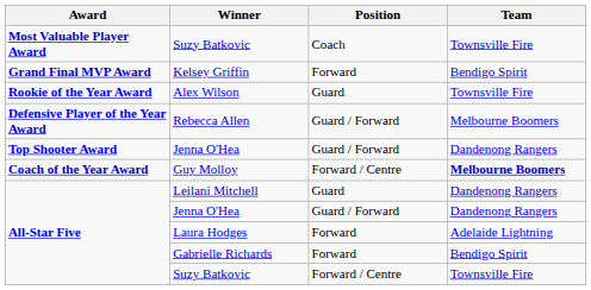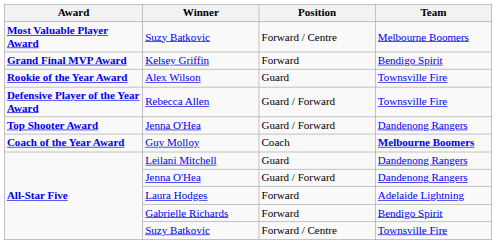Most Valuable Player Award / Suzy Batkovic | Position: Coach -> Forward / Centre
Most Valuable Player Award / Suzy Batkovic | Team: Townsville Fire -> Melbourne Boomers
Rebecca Allen | Team: Melbourne Boomers -> Townsville Fire
Guy Molloy | Position: Forward / Centre -> Coach
